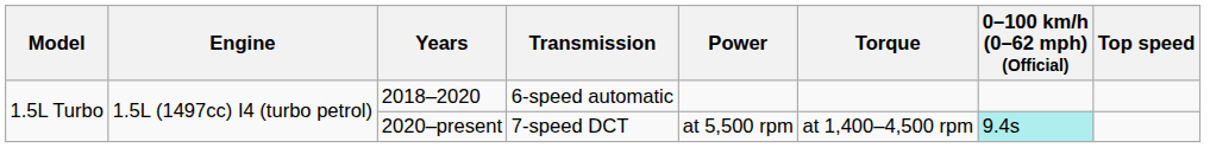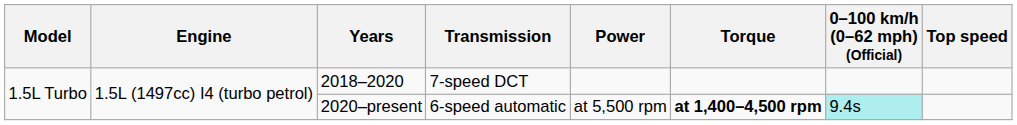2018–2020 | Transmission: 6-speed automatic -> 7-speed DCT
2020–present | Transmission: 7-speed DCT -> 6-speed automatic
2020–present | Torque: normal -> bold
